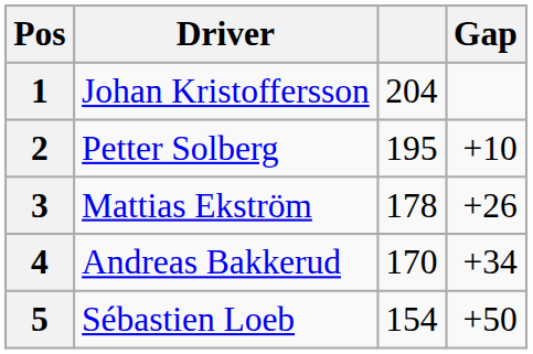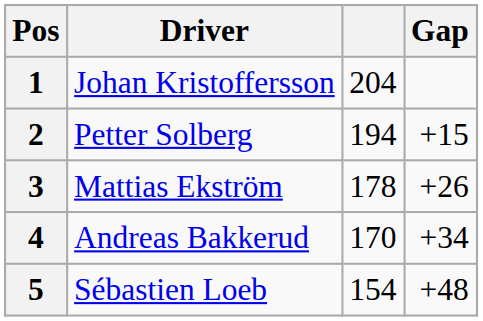2 | column 3: 195 -> 194
2 | Gap: +10 -> +15
5 | Gap: +50 -> +48
